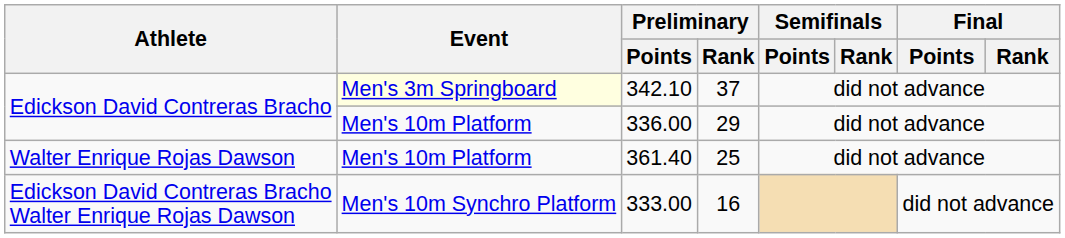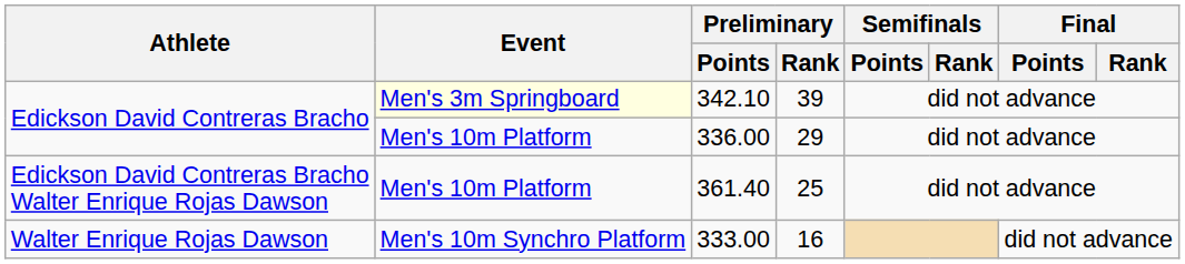342.10 | Preliminary / Rank: 37 -> 39
361.40 | Athlete: Walter Enrique Rojas Dawson -> Edickson David Contreras Bracho Walter Enrique Rojas Dawson
333.00 | Athlete: Edickson David Contreras Bracho Walter Enrique Rojas Dawson -> Walter Enrique Rojas Dawson
